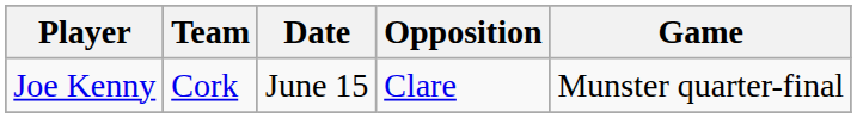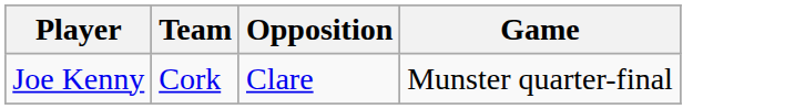- column: Date | June 15
